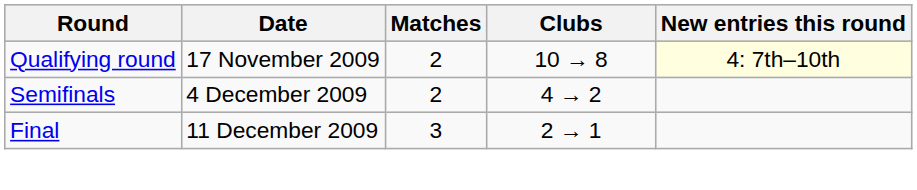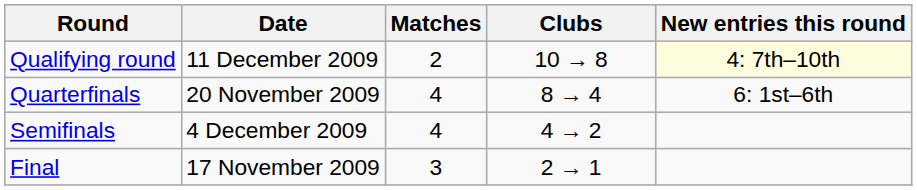Qualifying round | Date: 17 November 2009 -> 11 December 2009
+ row: Quarterfinals | 20 November 2009 | 4 | 8 → 4 | 6: 1st–6th
Semifinals | Matches: 2 -> 4
Final | Date: 11 December 2009 -> 17 November 2009
